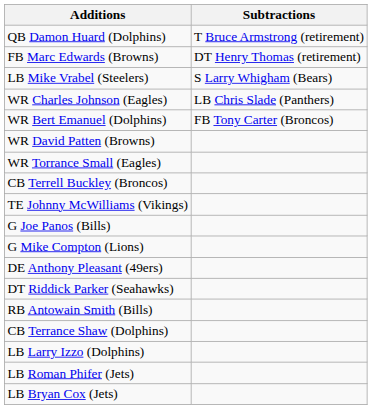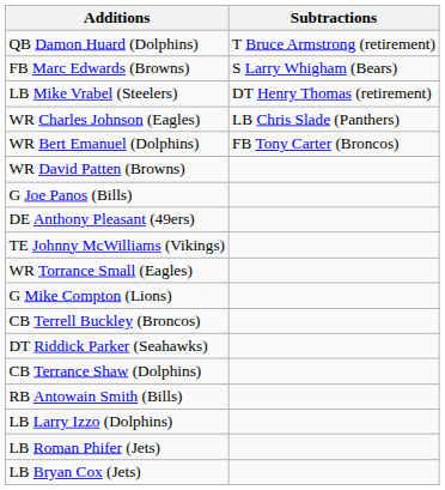FB Marc Edwards (Browns) | Subtractions: DT Henry Thomas (retirement) -> S Larry Whigham (Bears)
LB Mike Vrabel (Steelers) | Subtractions: S Larry Whigham (Bears) -> DT Henry Thomas (retirement)
rows swapped: WR Torrance Small (Eagles) <-> G Joe Panos (Bills)
rows swapped: CB Terrell Buckley (Broncos) <-> DE Anthony Pleasant (49ers)
rows swapped: RB Antowain Smith (Bills) <-> CB Terrance Shaw (Dolphins)
